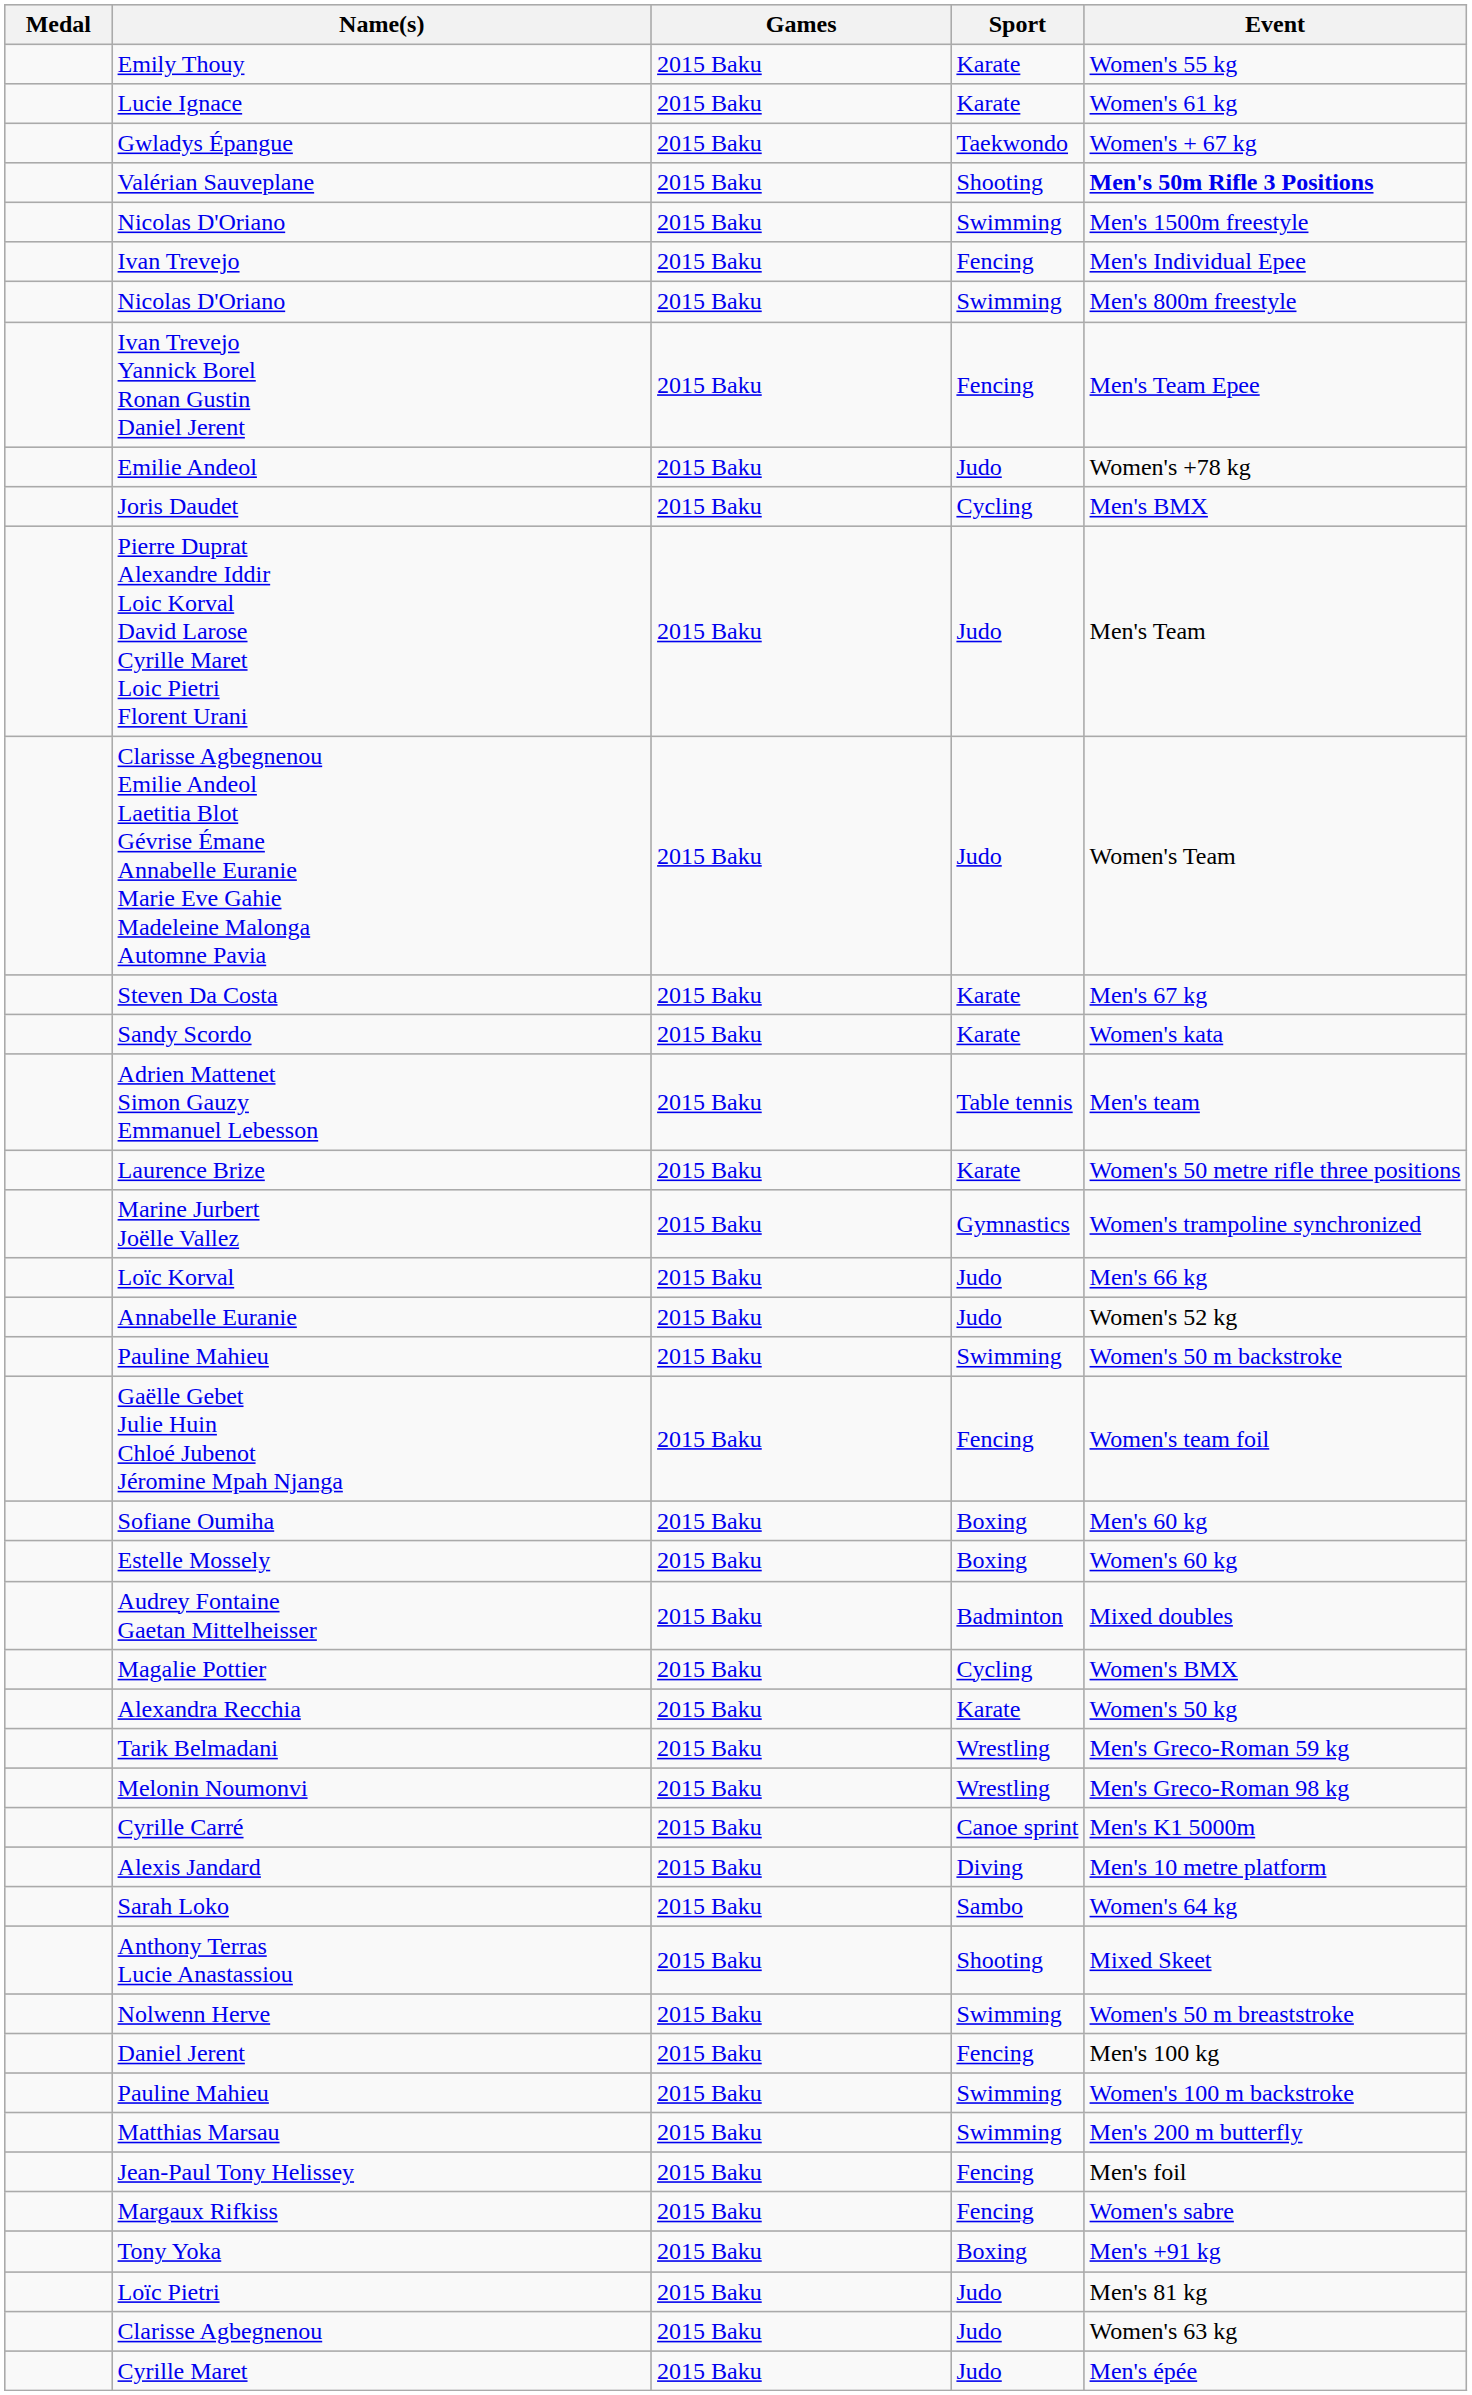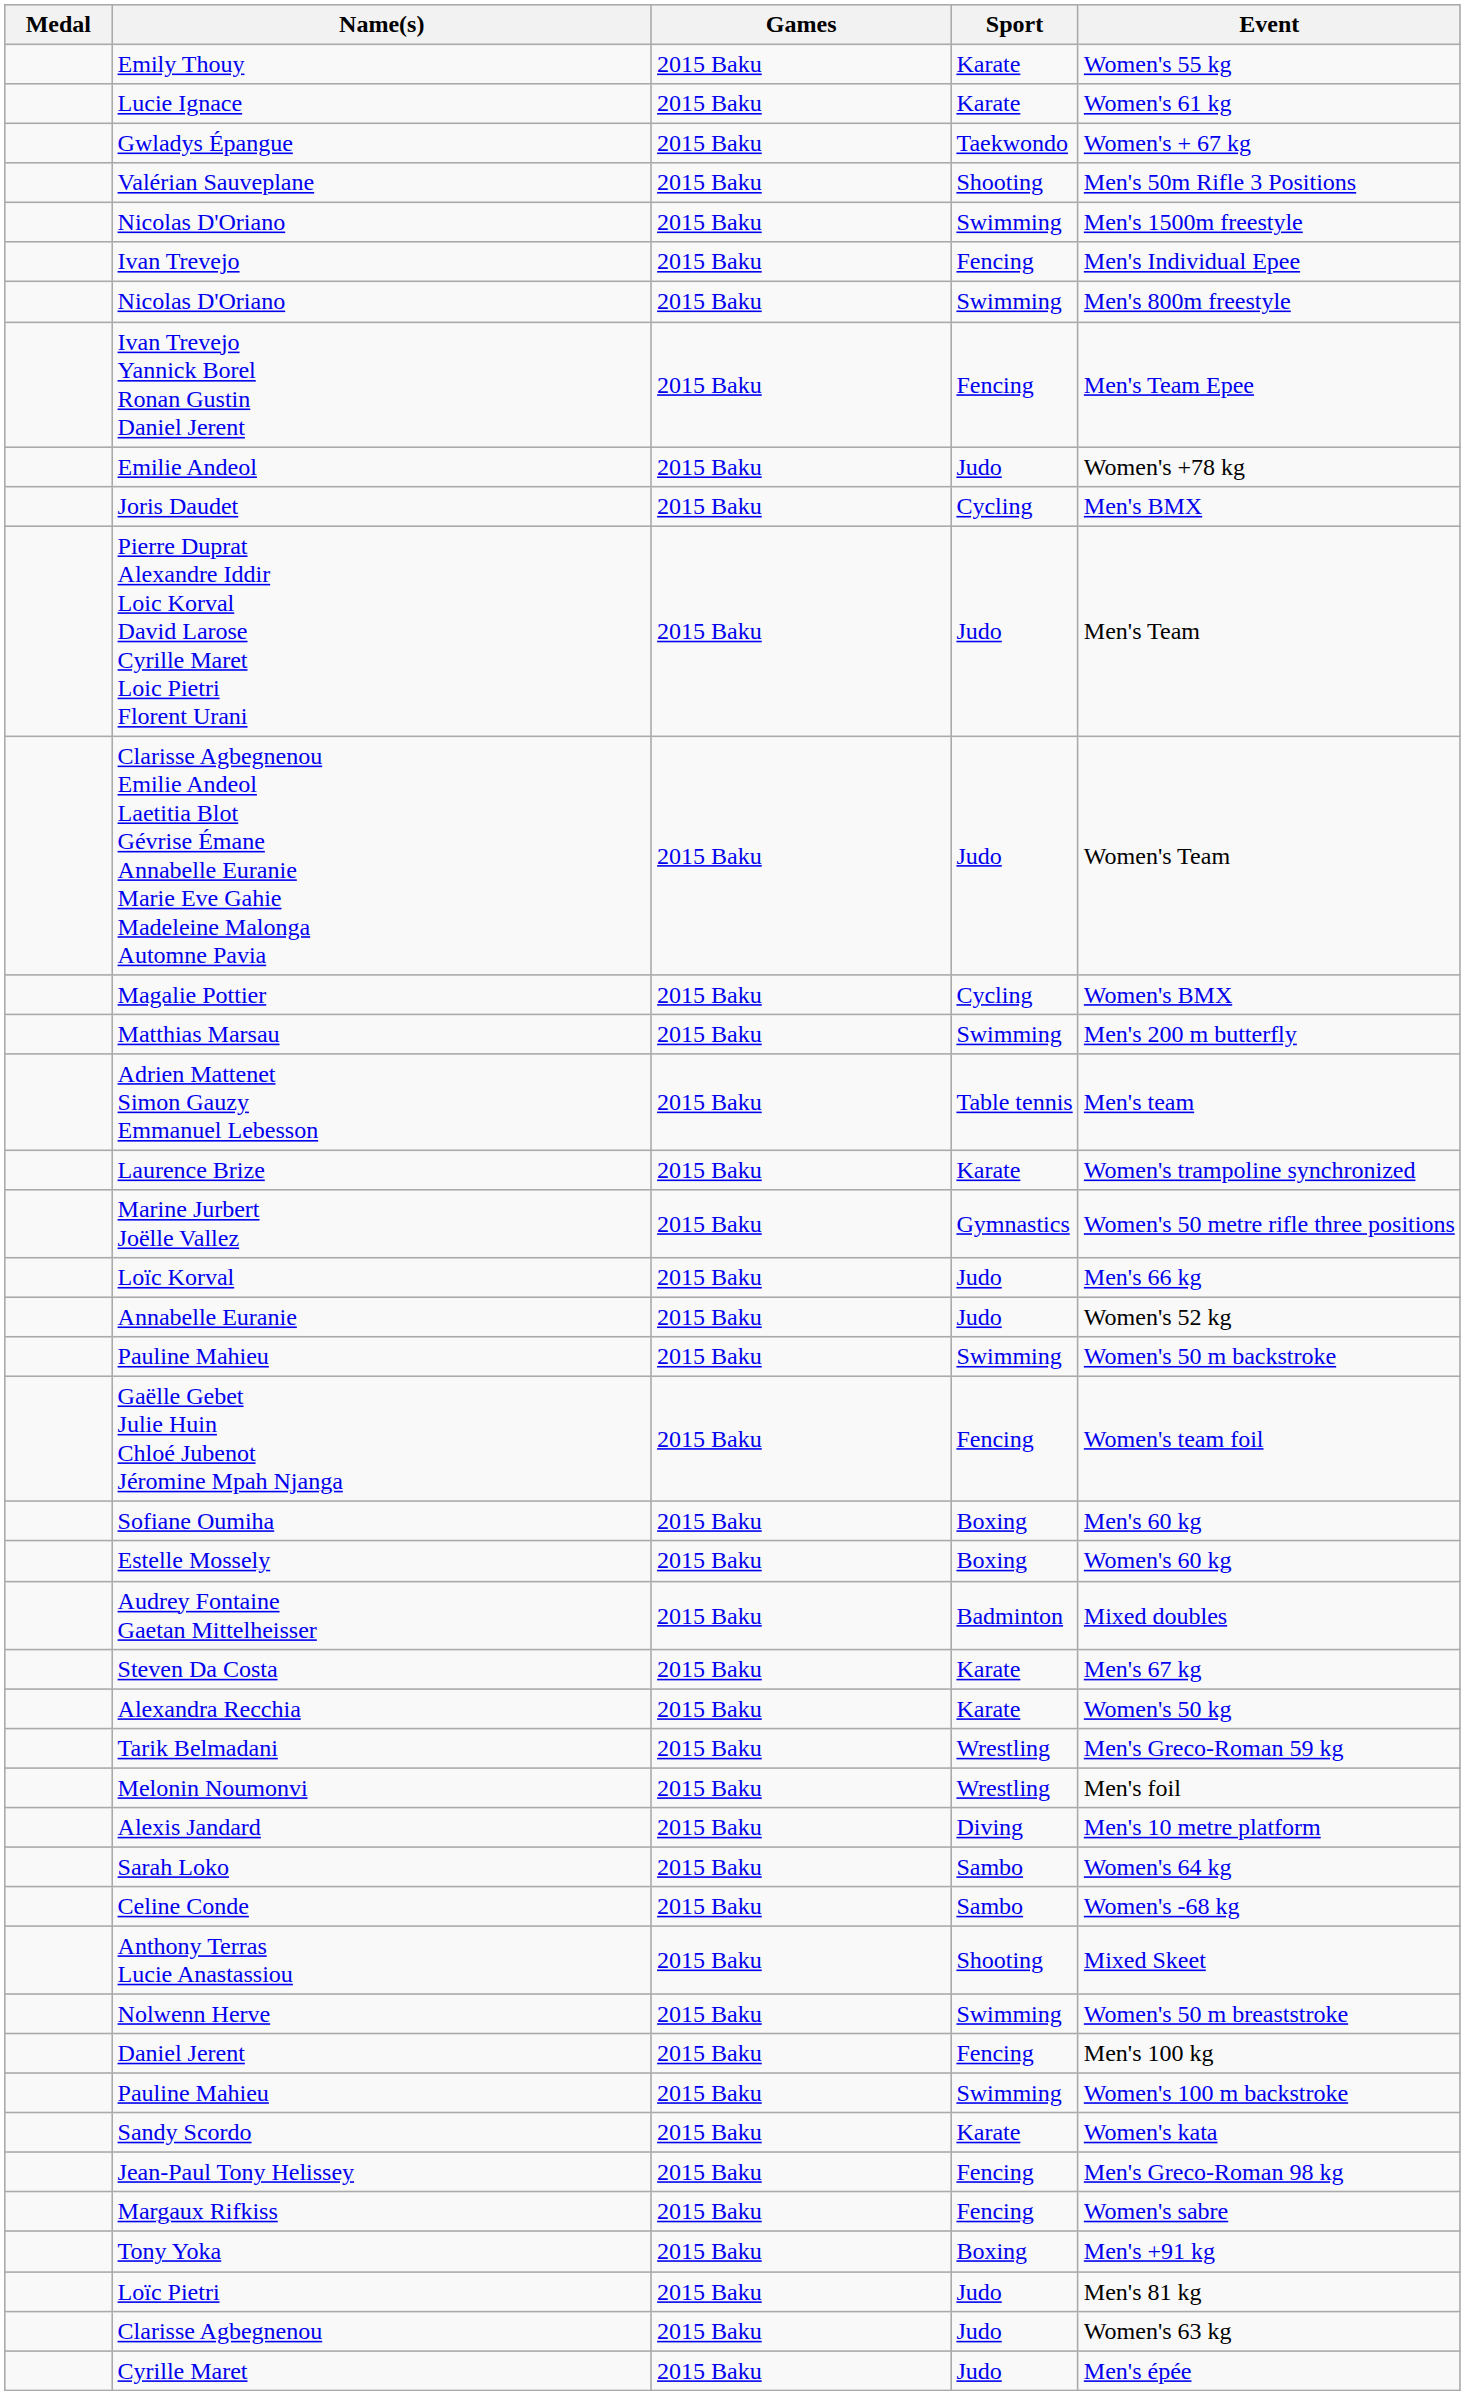Valérian Sauveplane | Event: bold -> normal
rows swapped: Steven Da Costa <-> Magalie Pottier
rows swapped: Sandy Scordo <-> Matthias Marsau
Laurence Brize | Event: Women's 50 metre rifle three positions -> Women's trampoline synchronized
Marine Jurbert Joëlle Vallez | Event: Women's trampoline synchronized -> Women's 50 metre rifle three positions
Melonin Noumonvi | Event: Men's Greco-Roman 98 kg -> Men's foil
- row: Cyrille Carré | 2015 Baku | Canoe sprint | Men's K1 5000m
+ row: Celine Conde | 2015 Baku | Sambo | Women's -68 kg
Jean-Paul Tony Helissey | Event: Men's foil -> Men's Greco-Roman 98 kg
